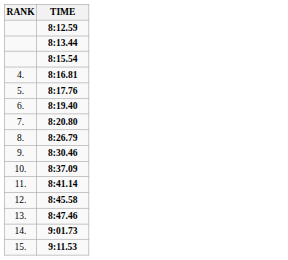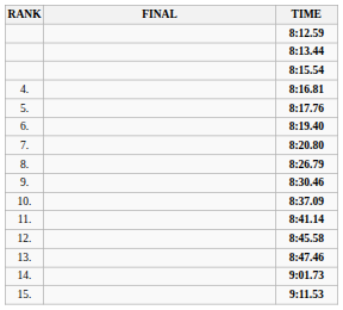+ column: FINAL
